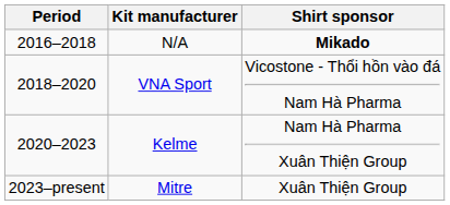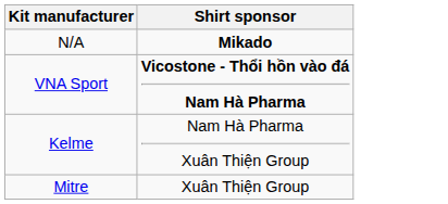- column: Period | 2016–2018 | 2018–2020 | 2020–2023 | 2023–present
VNA Sport | Shirt sponsor: normal -> bold
